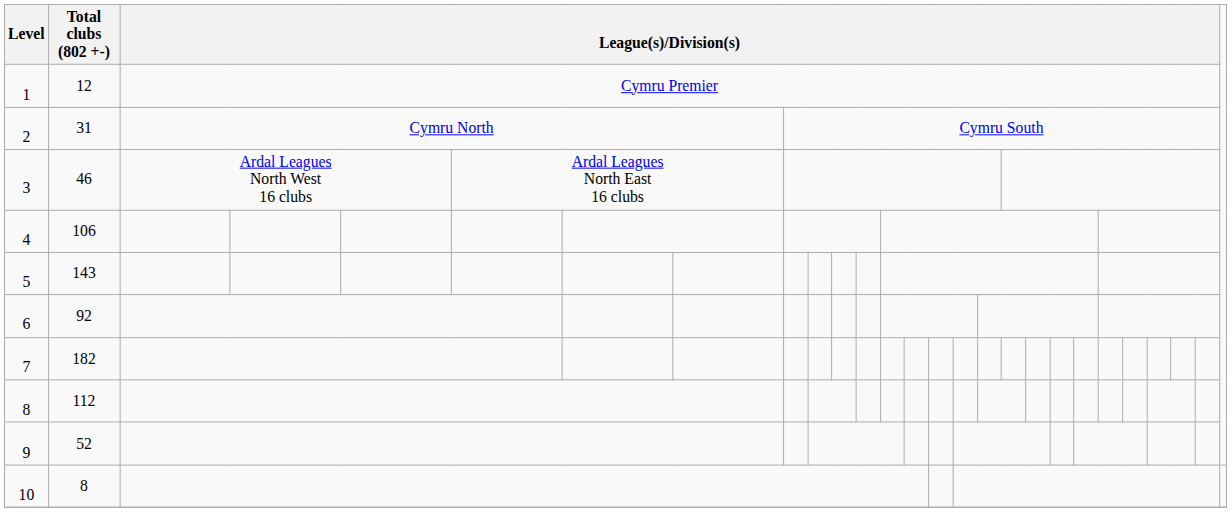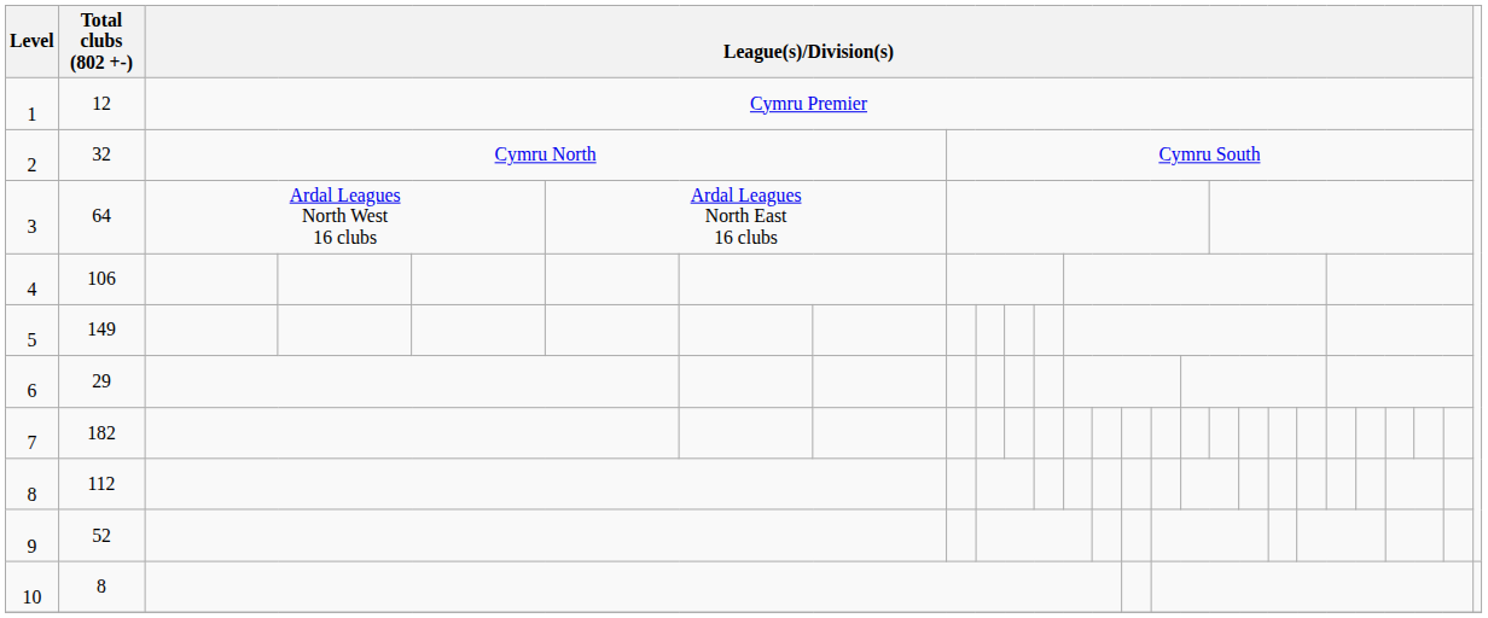2 | Total clubs (802 +-): 31 -> 32
3 | Total clubs (802 +-): 46 -> 64
5 | Total clubs (802 +-): 143 -> 149
6 | Total clubs (802 +-): 92 -> 29
